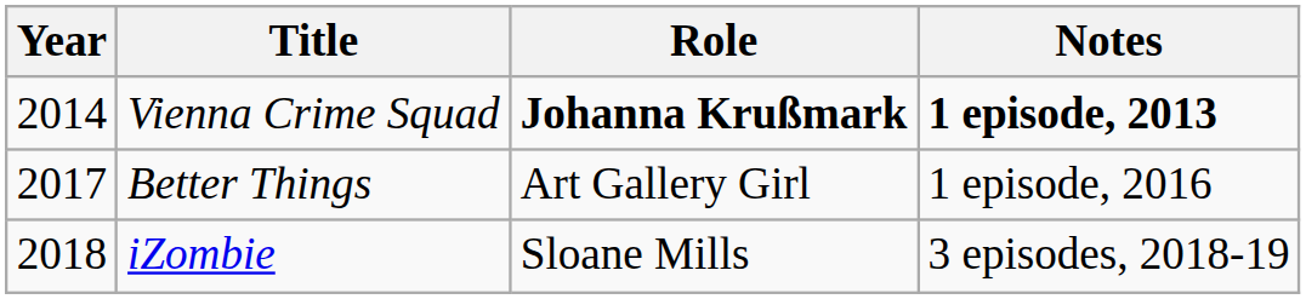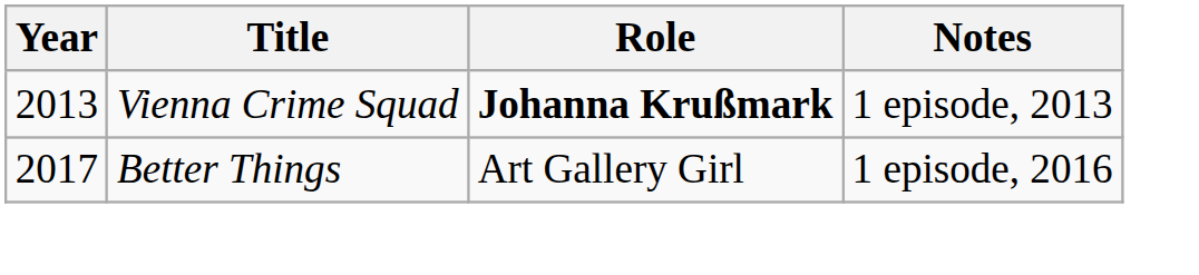Vienna Crime Squad | Year: 2014 -> 2013
Vienna Crime Squad | Notes: bold -> normal
- row: 2018 | iZombie | Sloane Mills | 3 episodes, 2018-19
